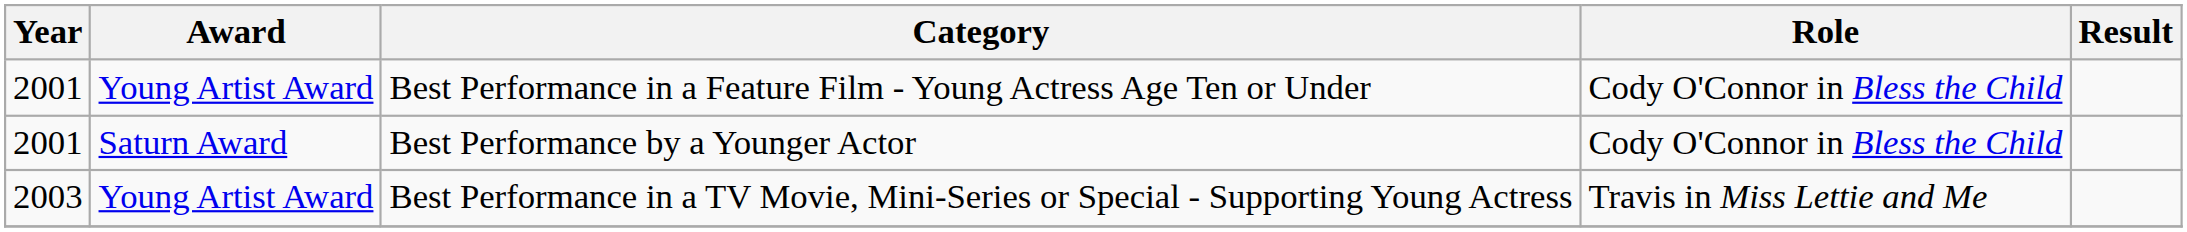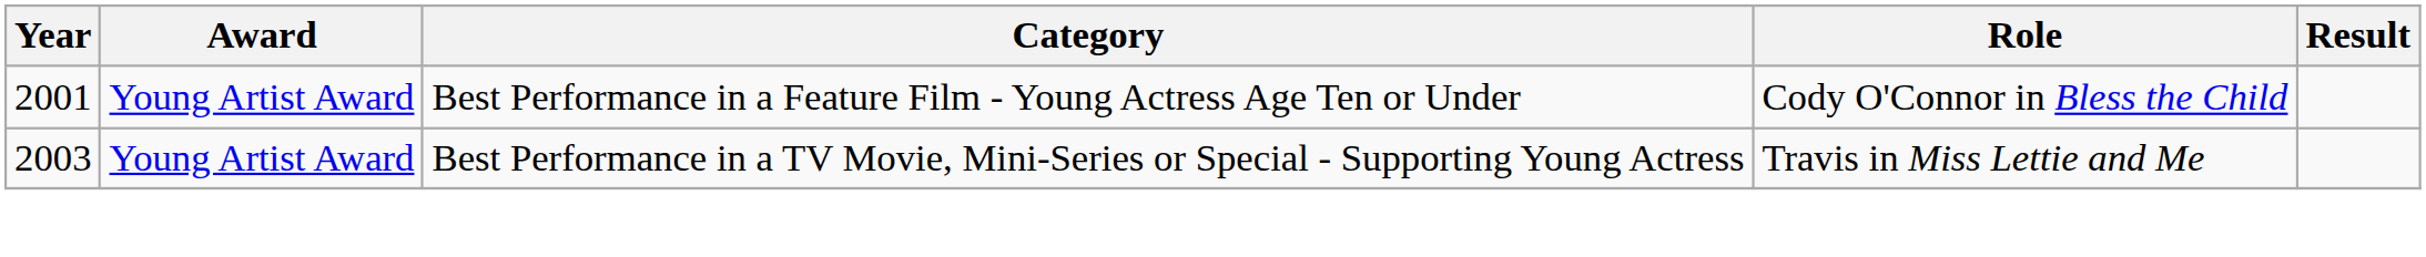- row: 2001 | Saturn Award | Best Performance by a Younger Actor | Cody O'Connor in Bless the Child
